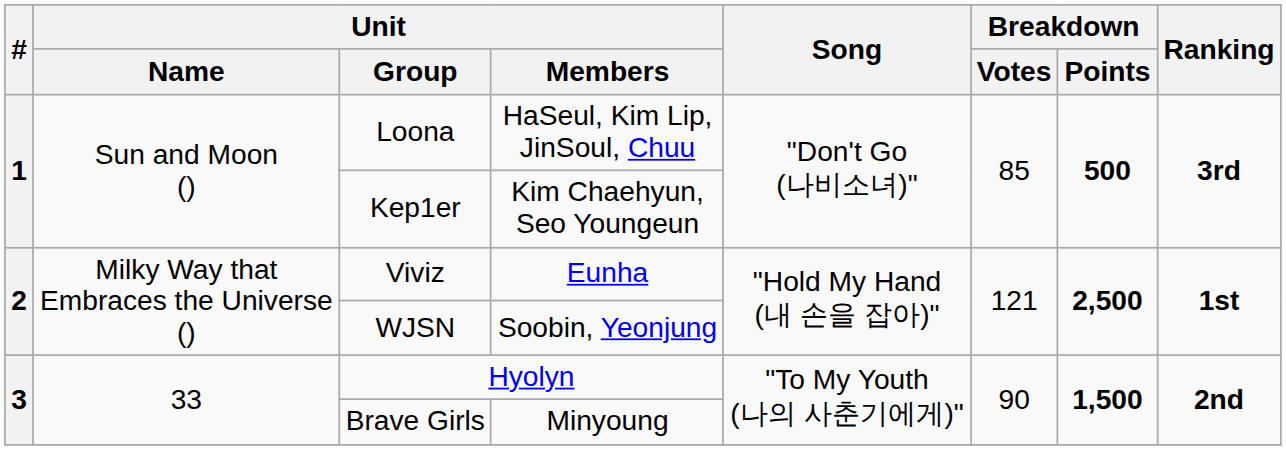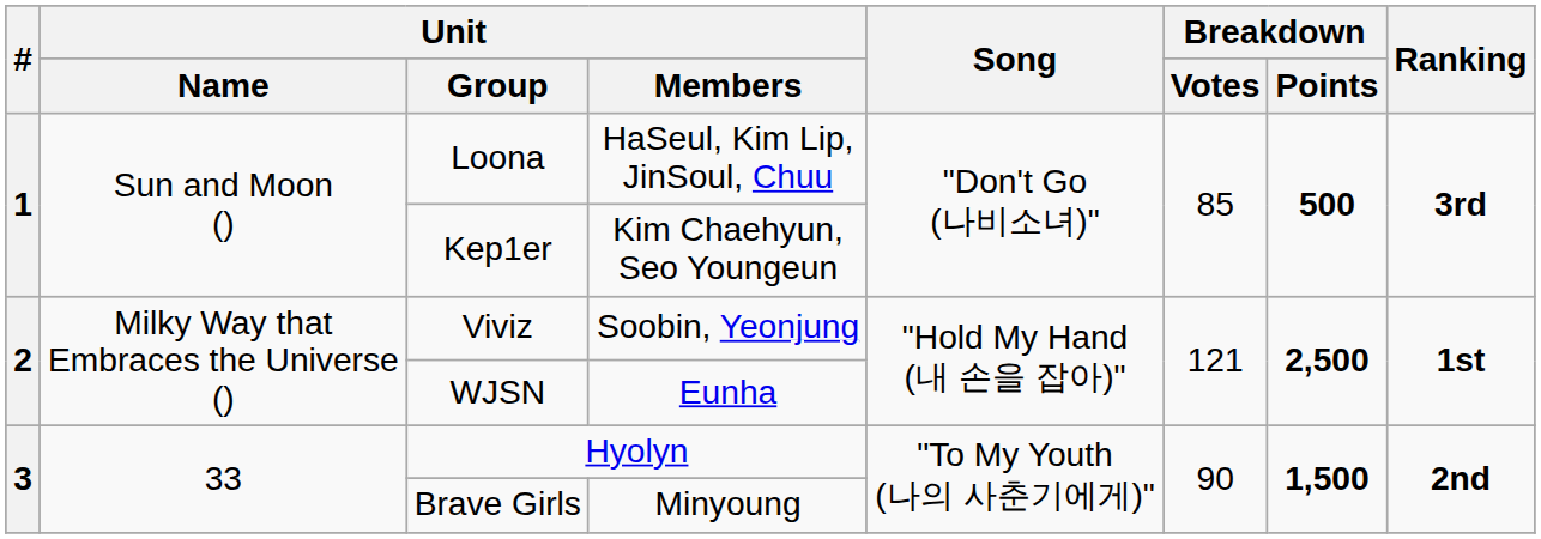Viviz | Unit / Members: Eunha -> Soobin, Yeonjung
WJSN | Unit / Members: Soobin, Yeonjung -> Eunha
